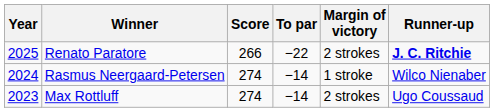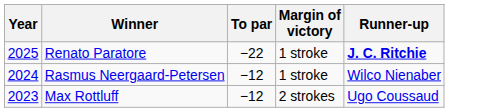- column: Score | 266 | 274 | 274
Renato Paratore | Margin of victory: 2 strokes -> 1 stroke
Rasmus Neergaard-Petersen | To par: −14 -> −12
Max Rottluff | To par: −14 -> −12
